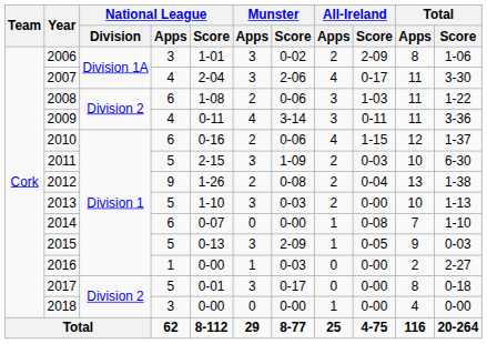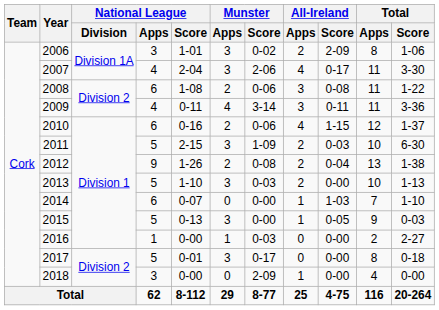2008 | All-Ireland / Score: 1-03 -> 0-08
2014 | All-Ireland / Score: 0-08 -> 1-03
2015 | Munster / Score: 2-09 -> 0-00
2018 | Munster / Score: 0-00 -> 2-09
